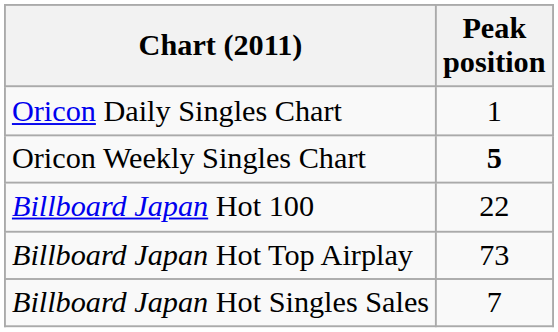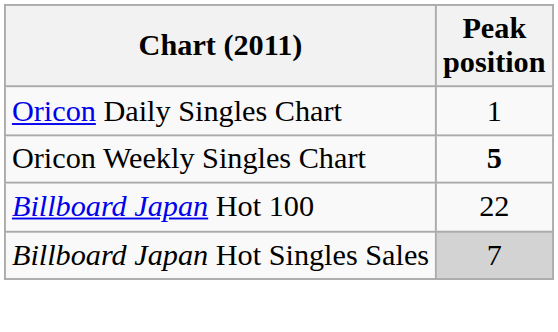- row: Billboard Japan Hot Top Airplay | 73
Billboard Japan Hot Singles Sales | Peak position: no background -> lightgrey background
